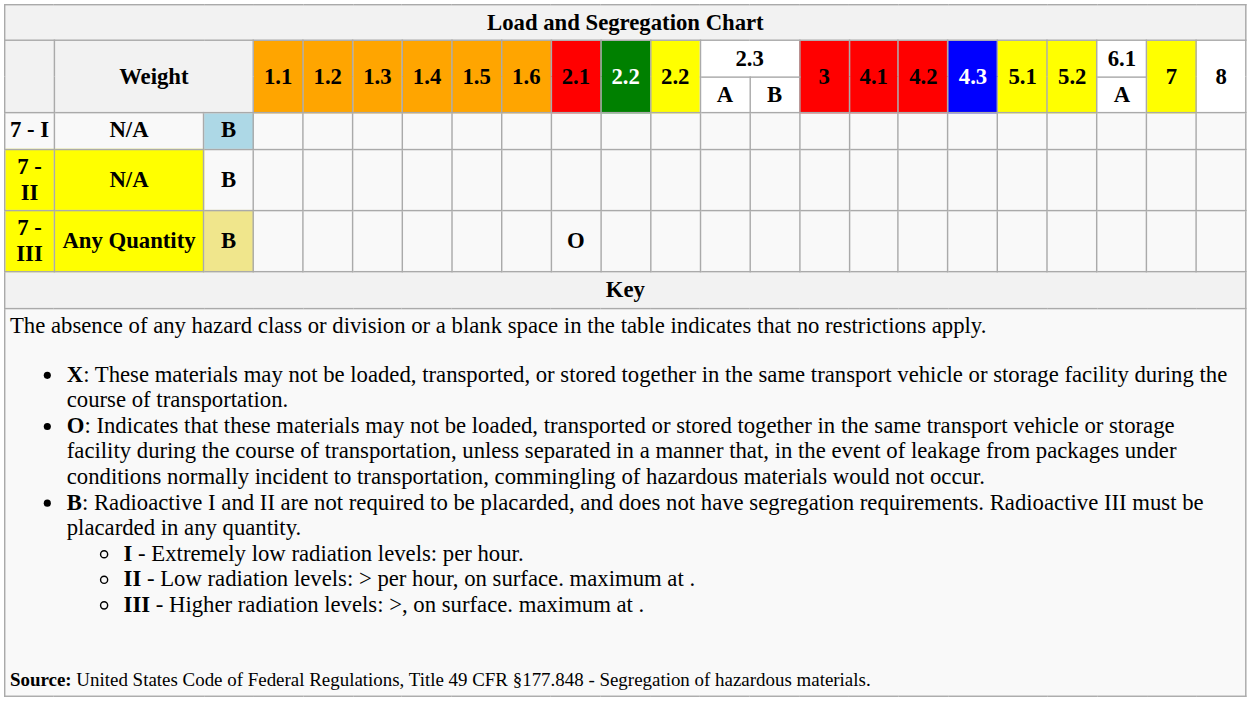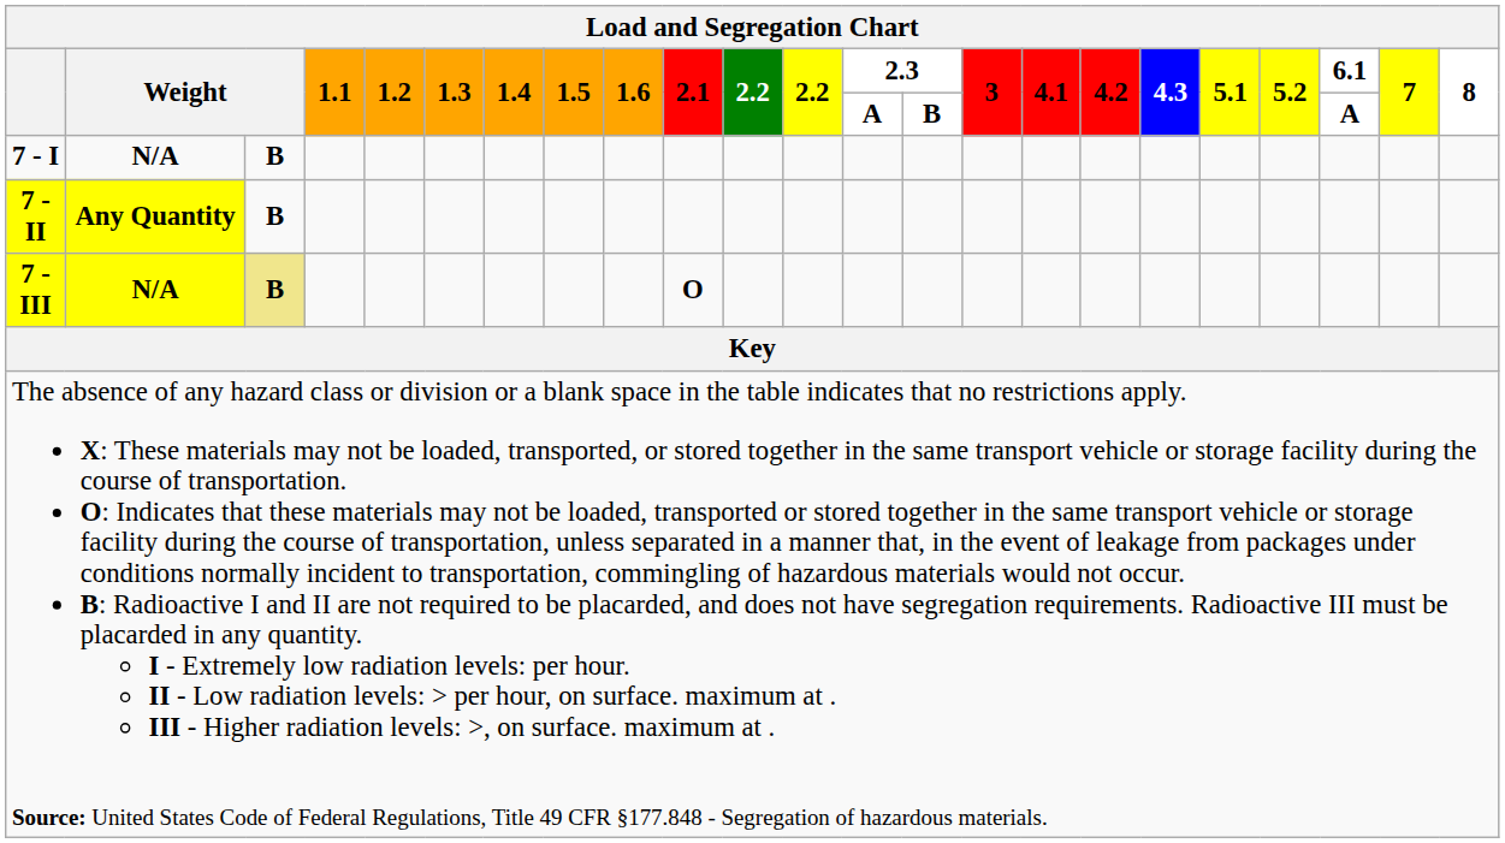7 - I | column 3: lightblue background -> no background
7 - II | column 2: N/A -> Any Quantity
7 - III | column 2: Any Quantity -> N/A
